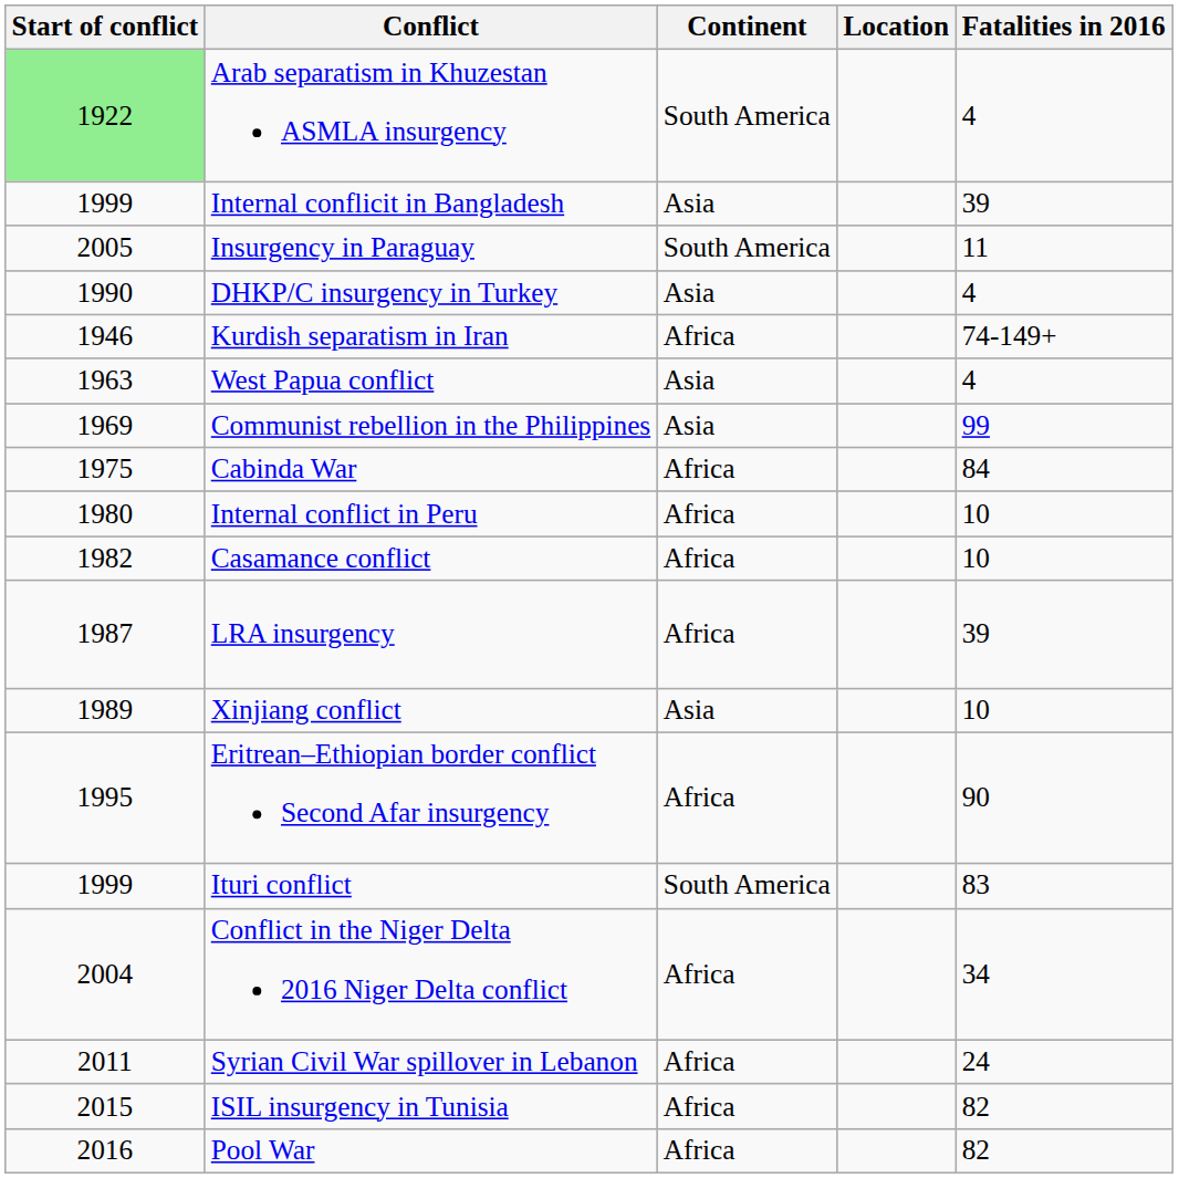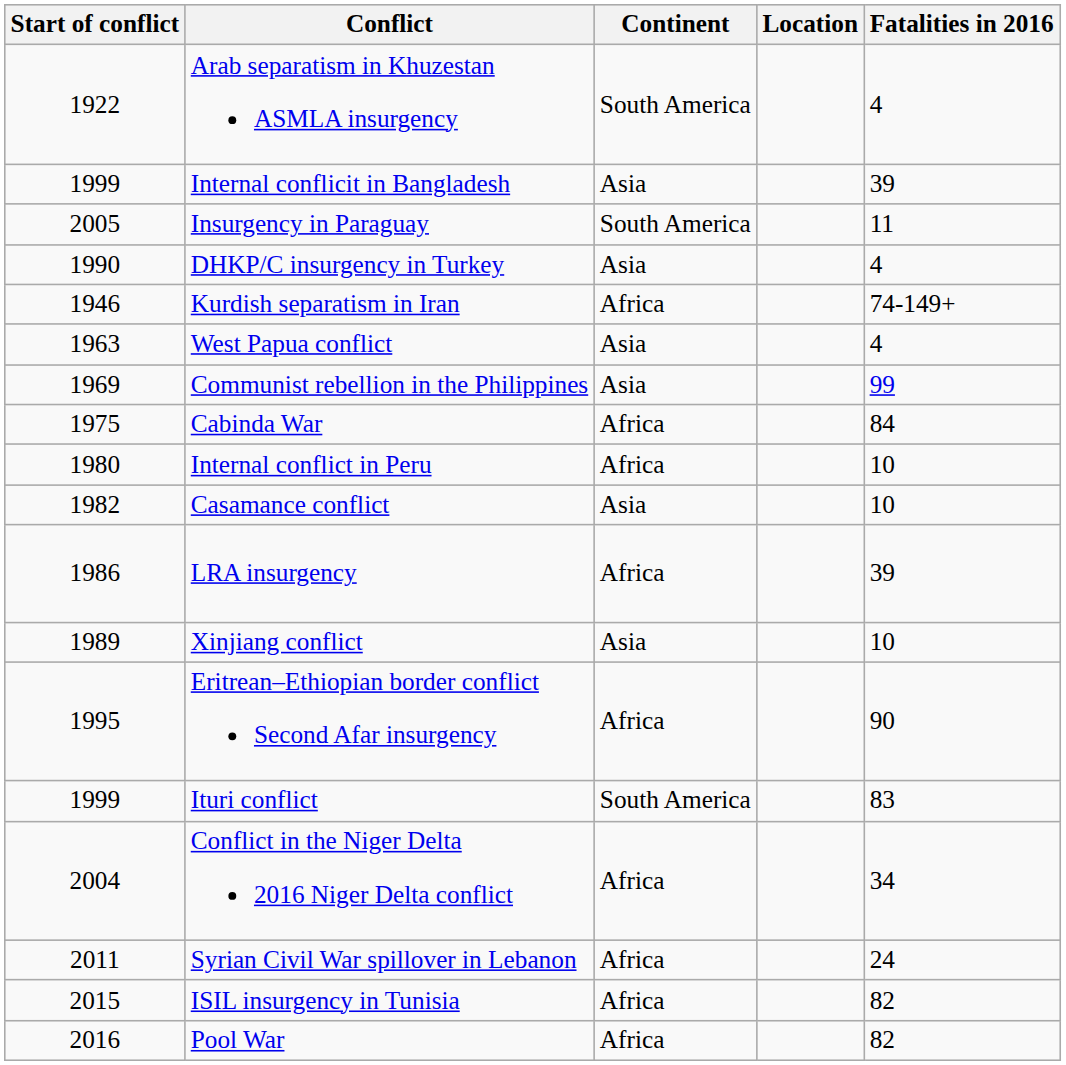Arab separatism in Khuzestan ASMLA insurgency | Start of conflict: lightgreen background -> no background
Casamance conflict | Continent: Africa -> Asia
LRA insurgency | Start of conflict: 1987 -> 1986
